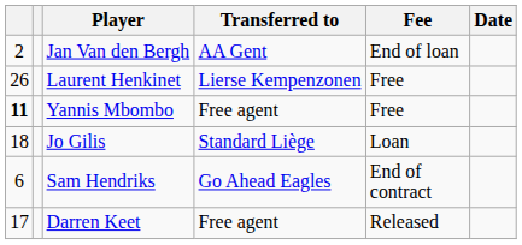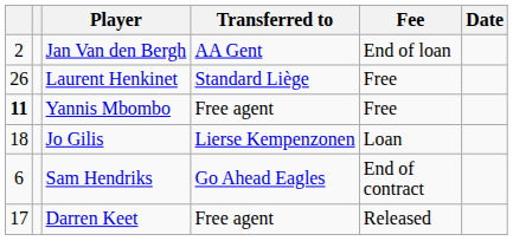Laurent Henkinet | Transferred to: Lierse Kempenzonen -> Standard Liège
Jo Gilis | Transferred to: Standard Liège -> Lierse Kempenzonen
